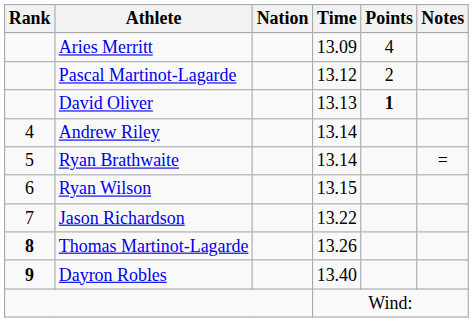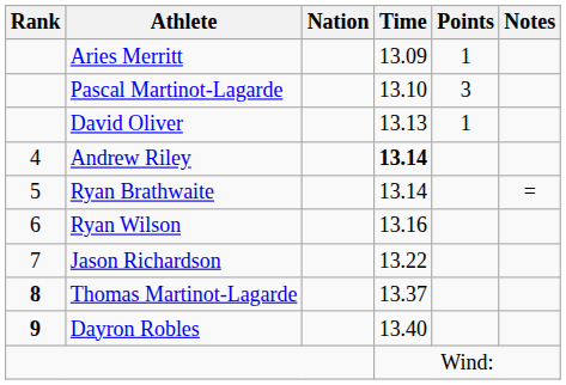Aries Merritt | Points: 4 -> 1
Pascal Martinot-Lagarde | Time: 13.12 -> 13.10
Pascal Martinot-Lagarde | Points: 2 -> 3
David Oliver | Points: bold -> normal
Andrew Riley | Time: normal -> bold
Ryan Wilson | Time: 13.15 -> 13.16
Thomas Martinot-Lagarde | Time: 13.26 -> 13.37
